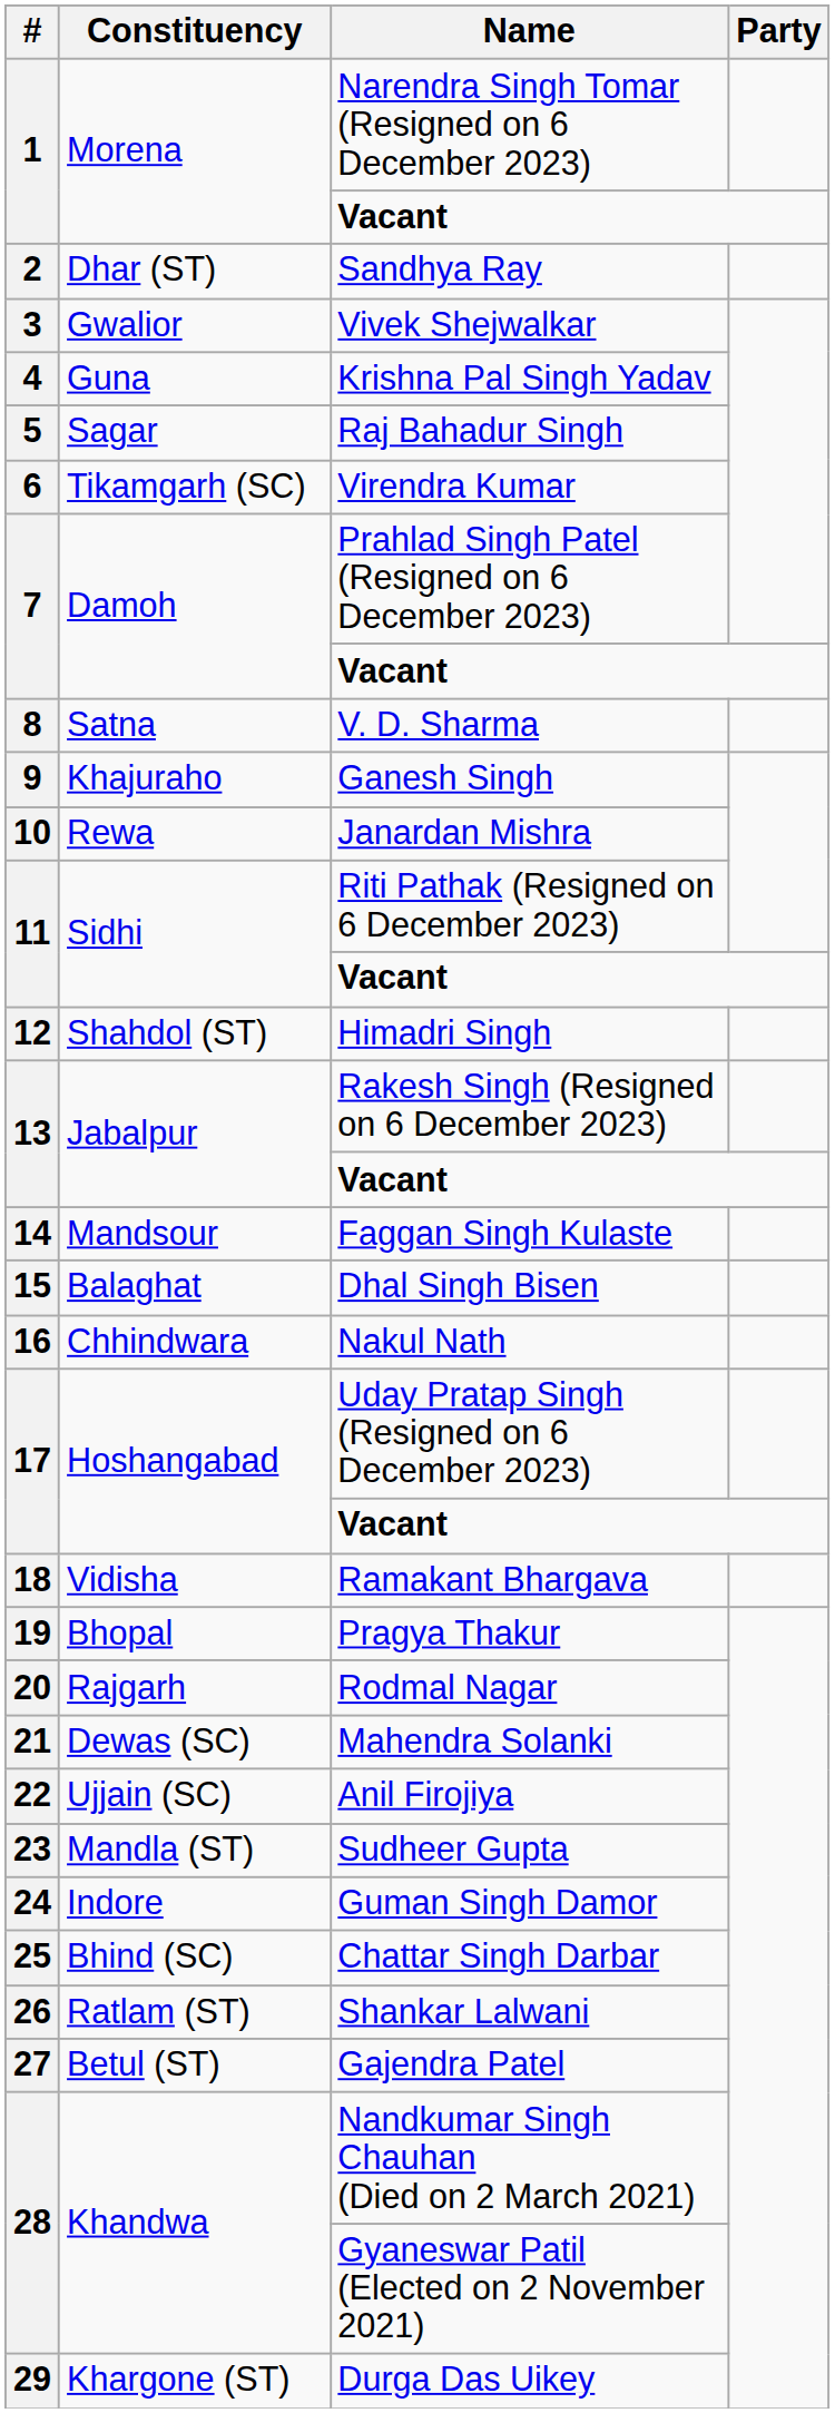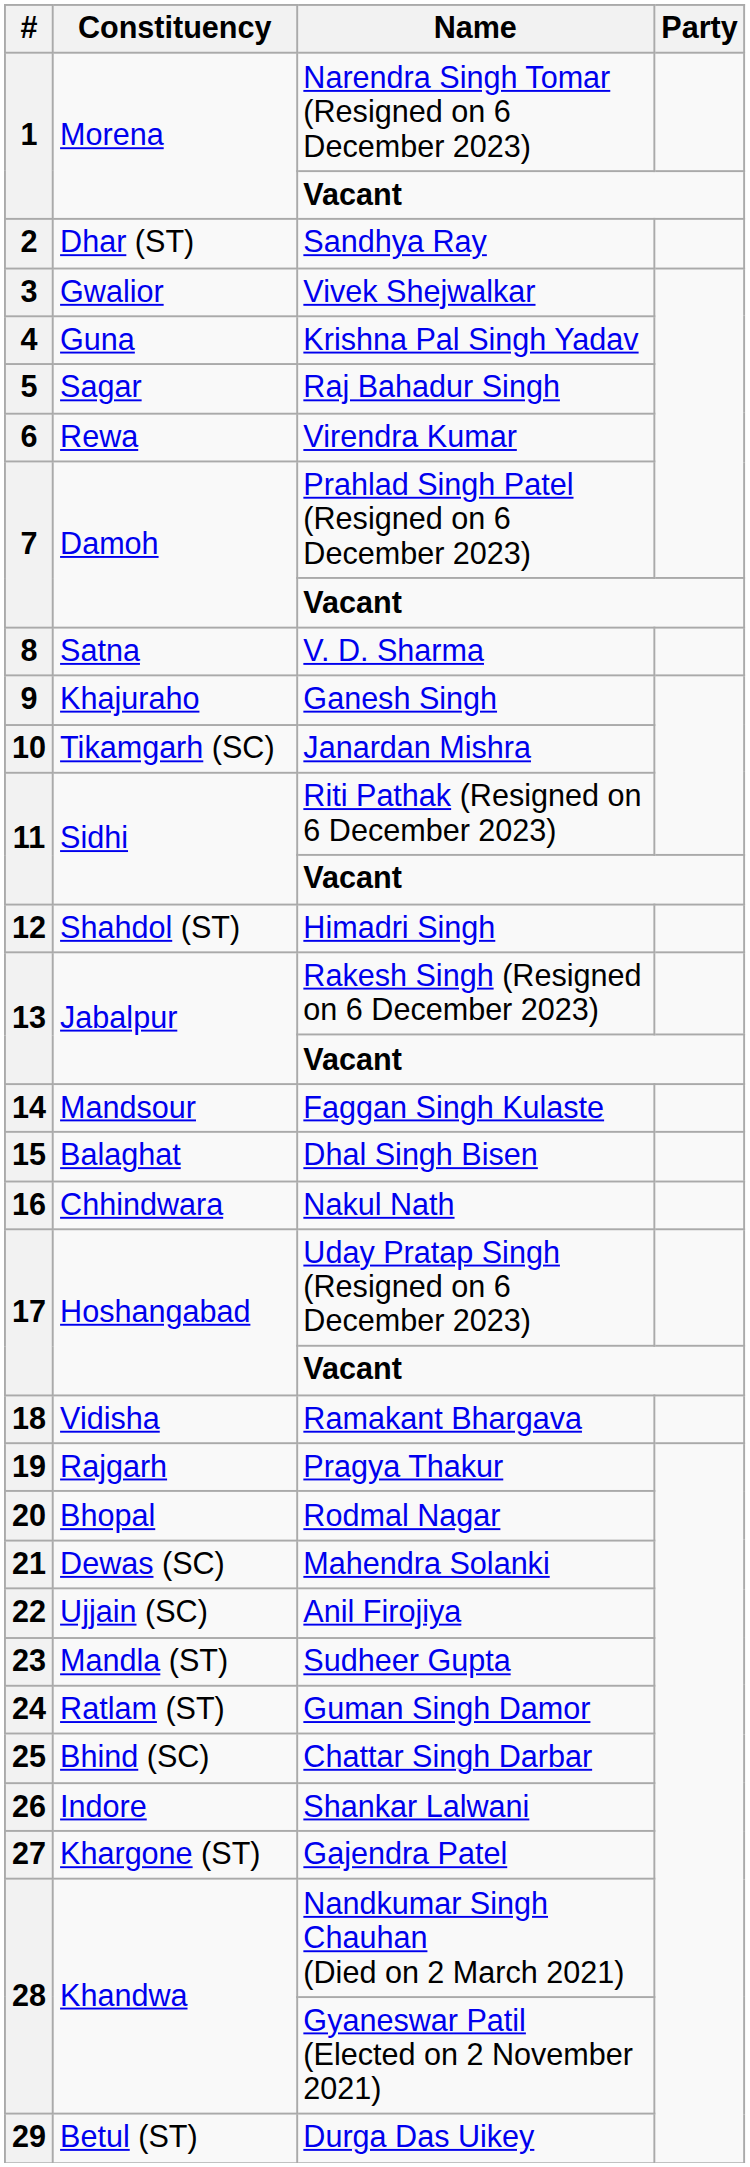Virendra Kumar | Constituency: Tikamgarh (SC) -> Rewa
Janardan Mishra | Constituency: Rewa -> Tikamgarh (SC)
Pragya Thakur | Constituency: Bhopal -> Rajgarh
Rodmal Nagar | Constituency: Rajgarh -> Bhopal
Guman Singh Damor | Constituency: Indore -> Ratlam (ST)
Shankar Lalwani | Constituency: Ratlam (ST) -> Indore
Gajendra Patel | Constituency: Betul (ST) -> Khargone (ST)
Durga Das Uikey | Constituency: Khargone (ST) -> Betul (ST)
